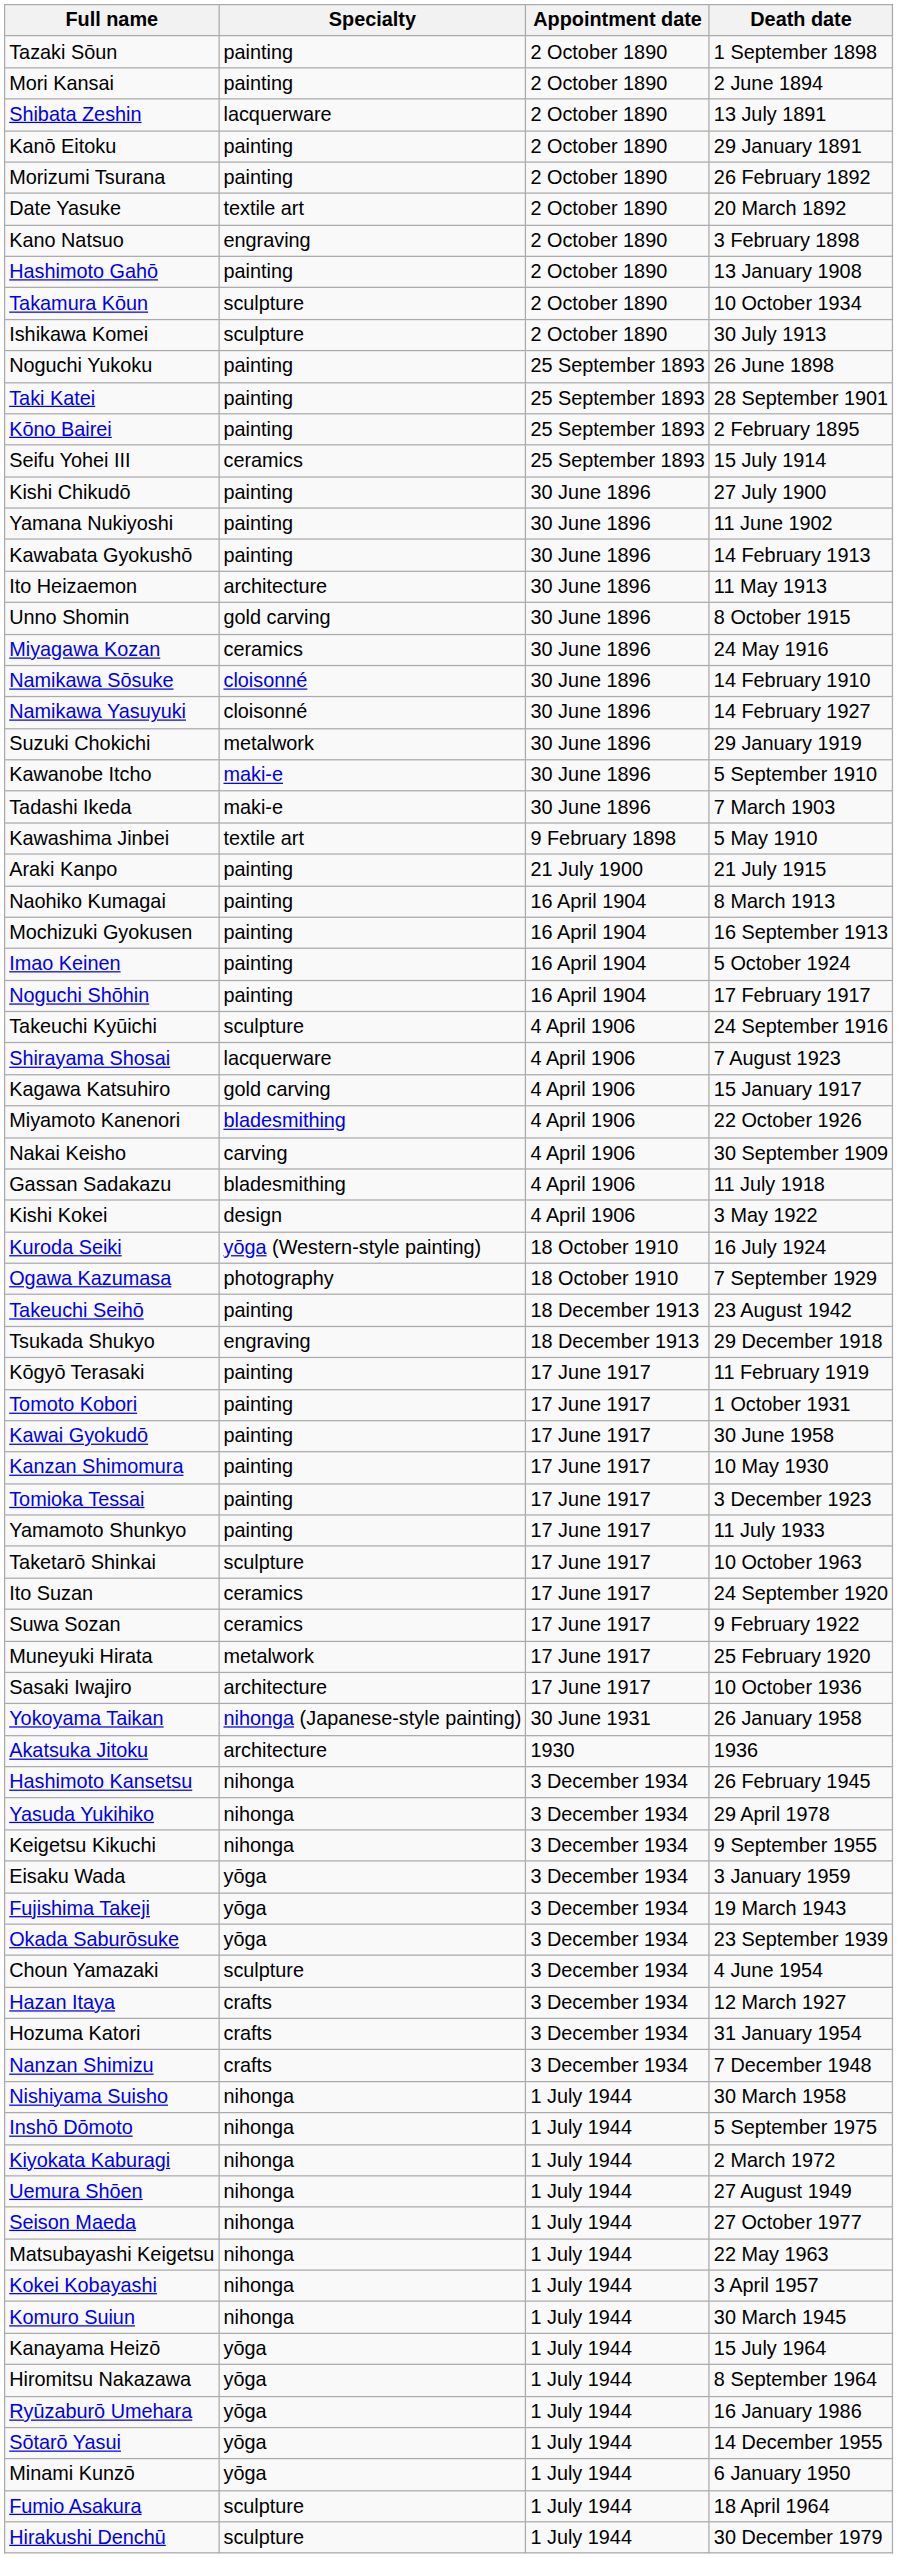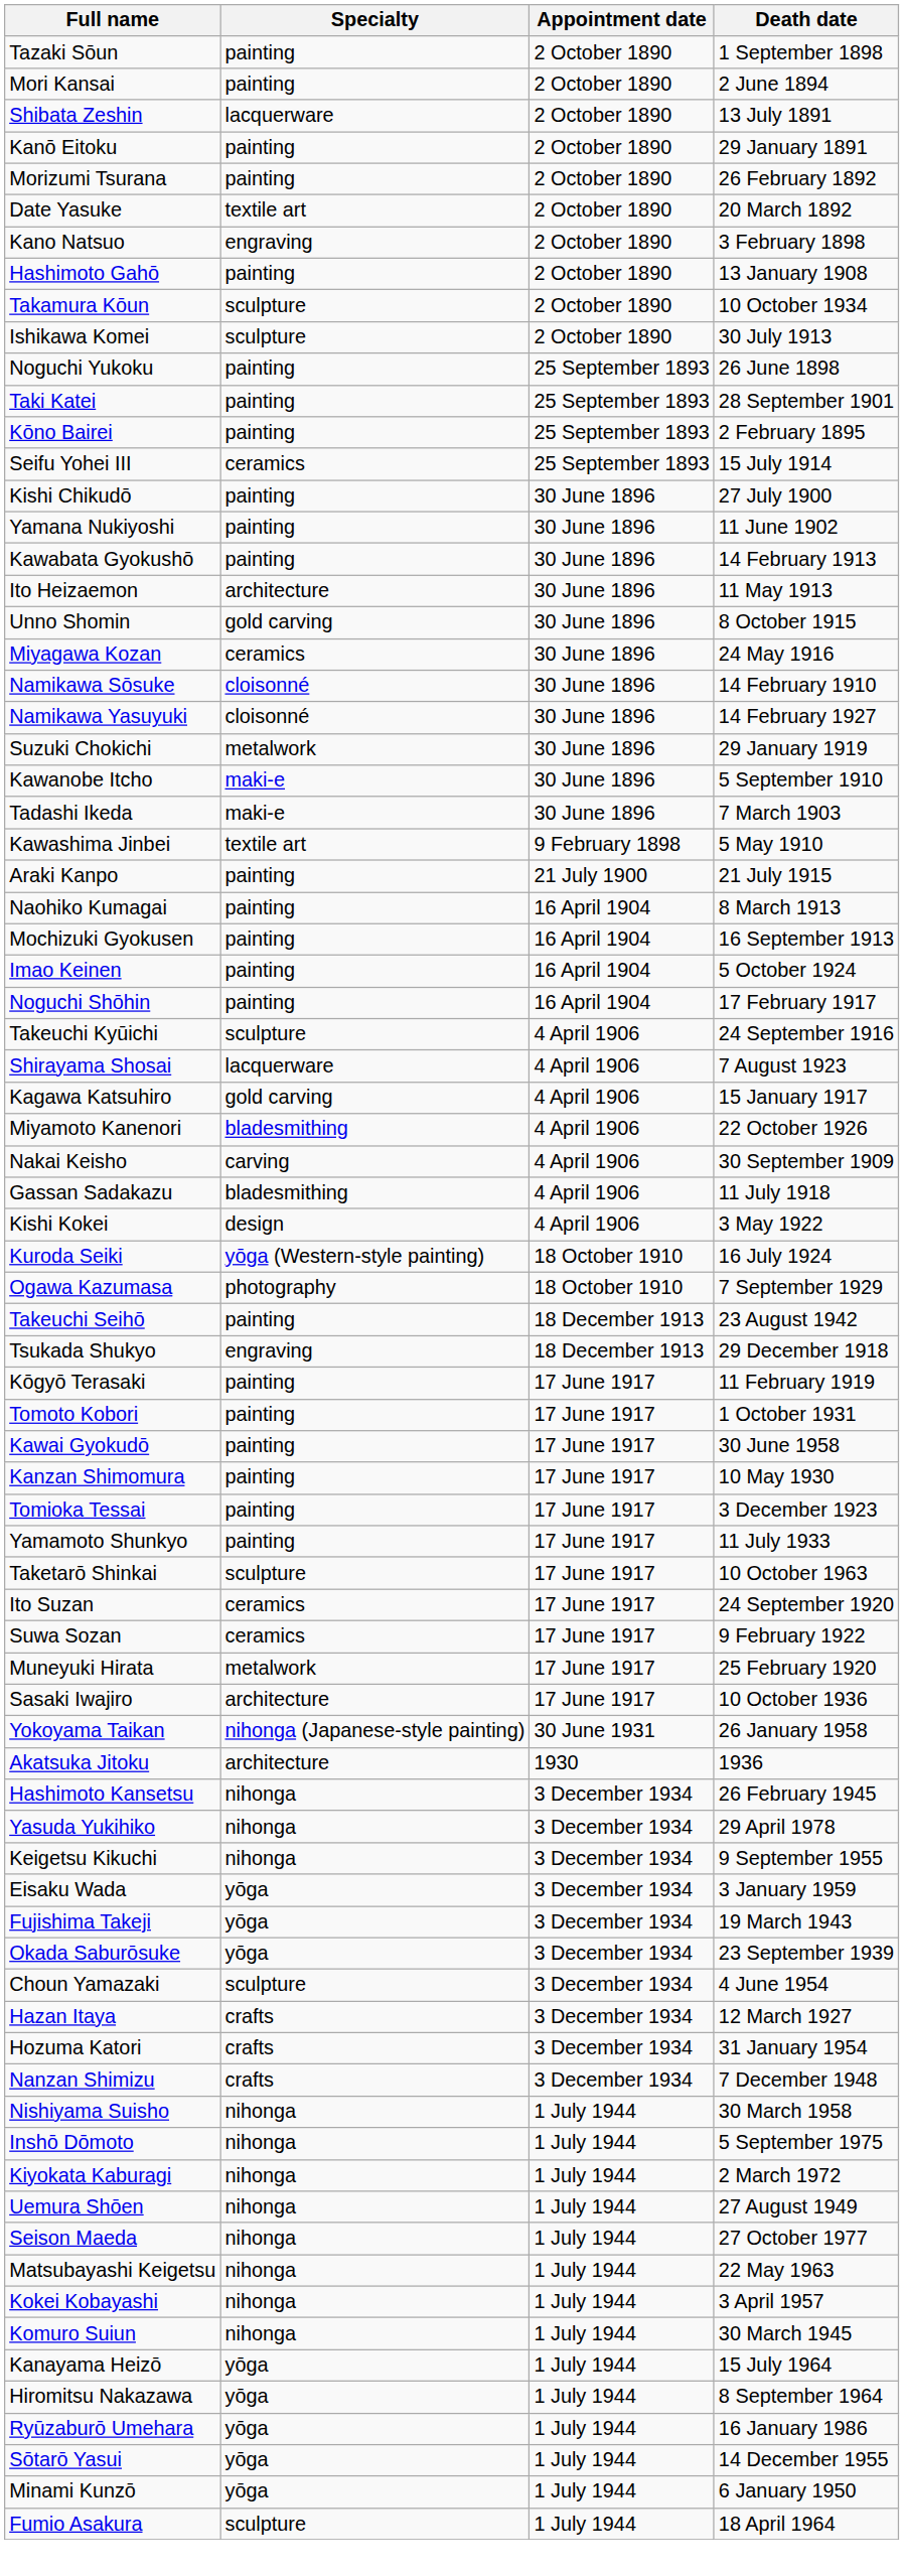- row: Hirakushi Denchū | sculpture | 1 July 1944 | 30 December 1979
